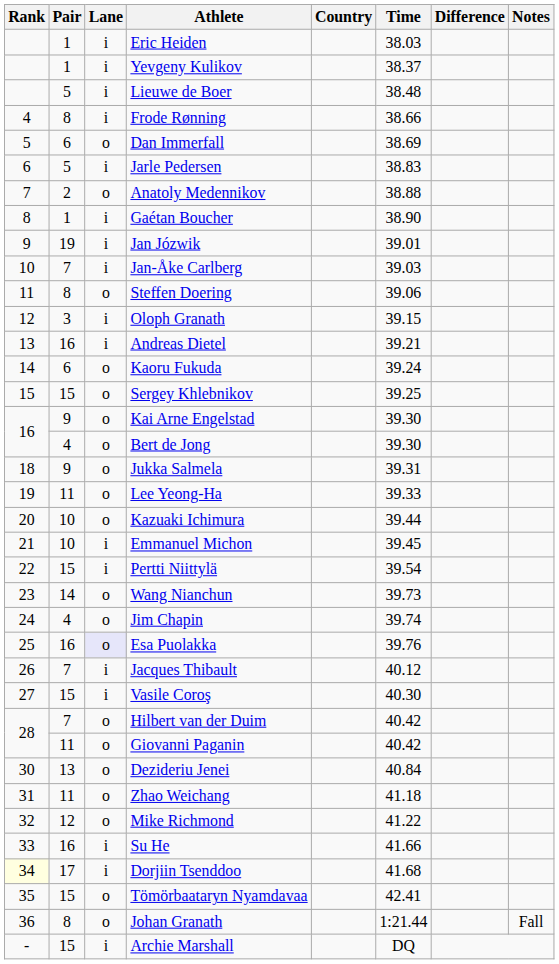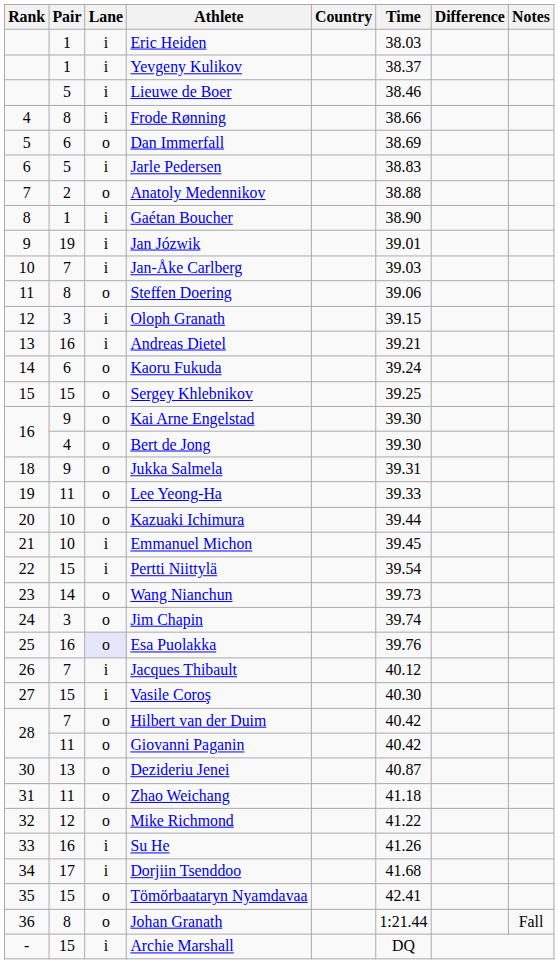Lieuwe de Boer | Time: 38.48 -> 38.46
Jim Chapin | Pair: 4 -> 3
Dezideriu Jenei | Time: 40.84 -> 40.87
Su He | Time: 41.66 -> 41.26
Dorjiin Tsenddoo | Rank: lightyellow background -> no background
